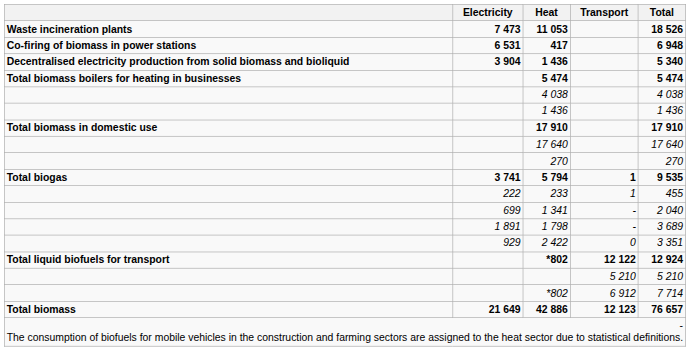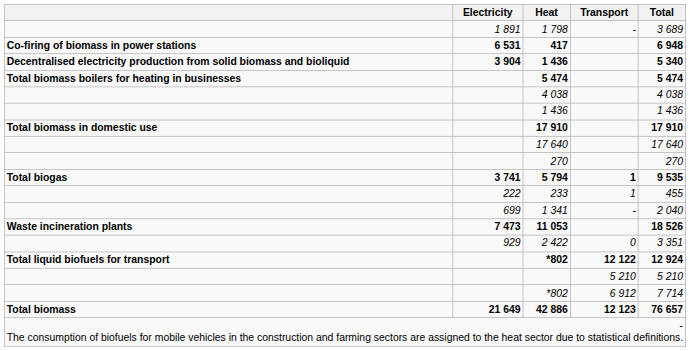rows swapped: 11 053 <-> 1 798
